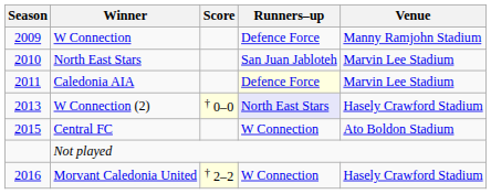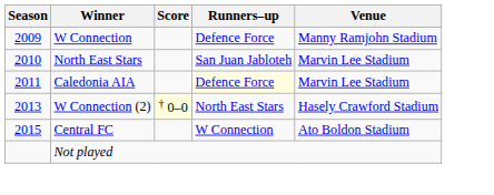W Connection (2) | Runners–up: lavender background -> no background
- row: 2016 | Morvant Caledonia United | † 2–2 | W Connection | Hasely Crawford Stadium
